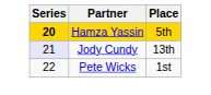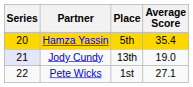+ column: Average Score | 35.4 | 19.0 | 27.1
Hamza Yassin | Series: bold -> normal
